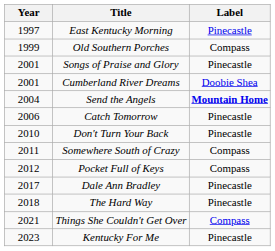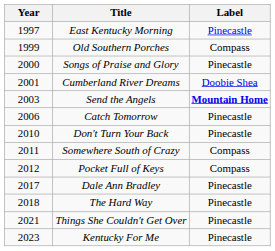Songs of Praise and Glory | Year: 2001 -> 2000
Send the Angels | Year: 2004 -> 2003
Things She Couldn't Get Over | Label: Compass -> Pinecastle
